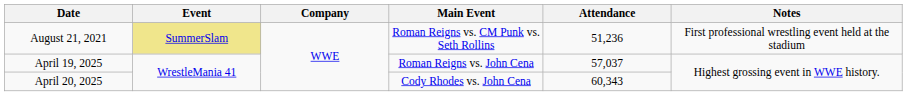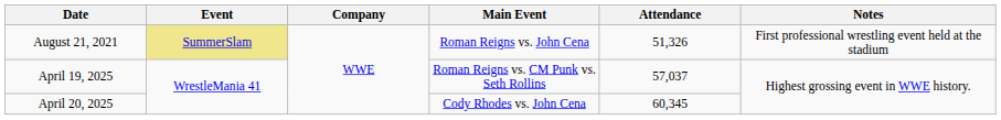August 21, 2021 | Main Event: Roman Reigns vs. CM Punk vs. Seth Rollins -> Roman Reigns vs. John Cena
August 21, 2021 | Attendance: 51,236 -> 51,326
April 19, 2025 | Main Event: Roman Reigns vs. John Cena -> Roman Reigns vs. CM Punk vs. Seth Rollins
April 20, 2025 | Attendance: 60,343 -> 60,345
